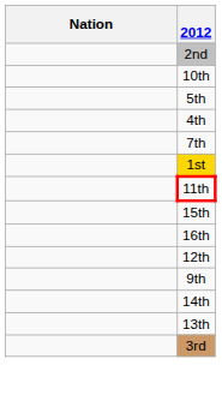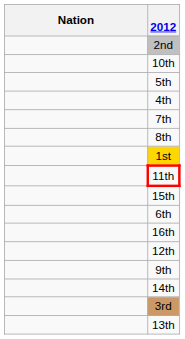+ row: 8th
+ row: 6th
rows swapped: 13th <-> 3rd
